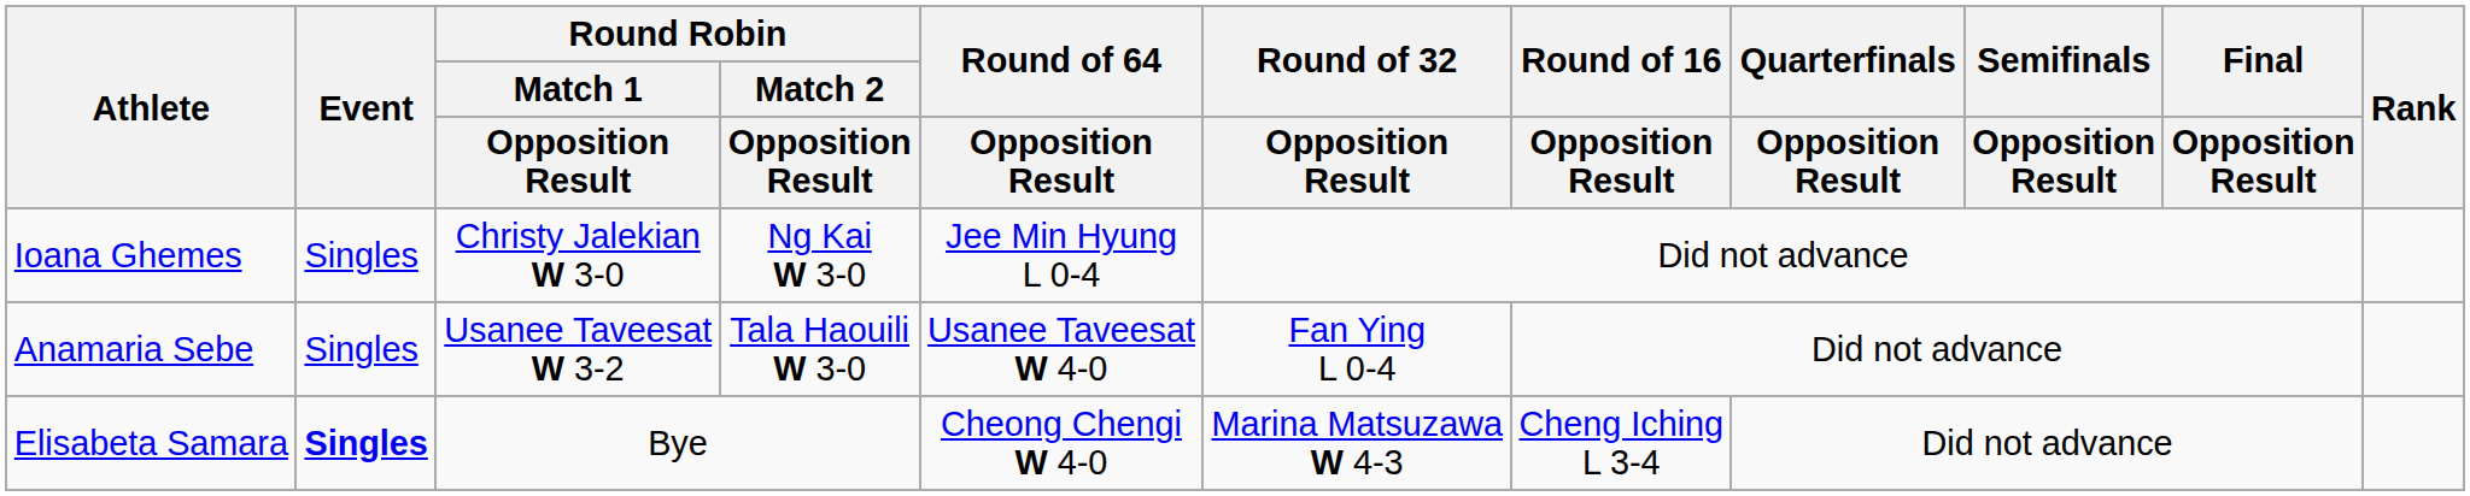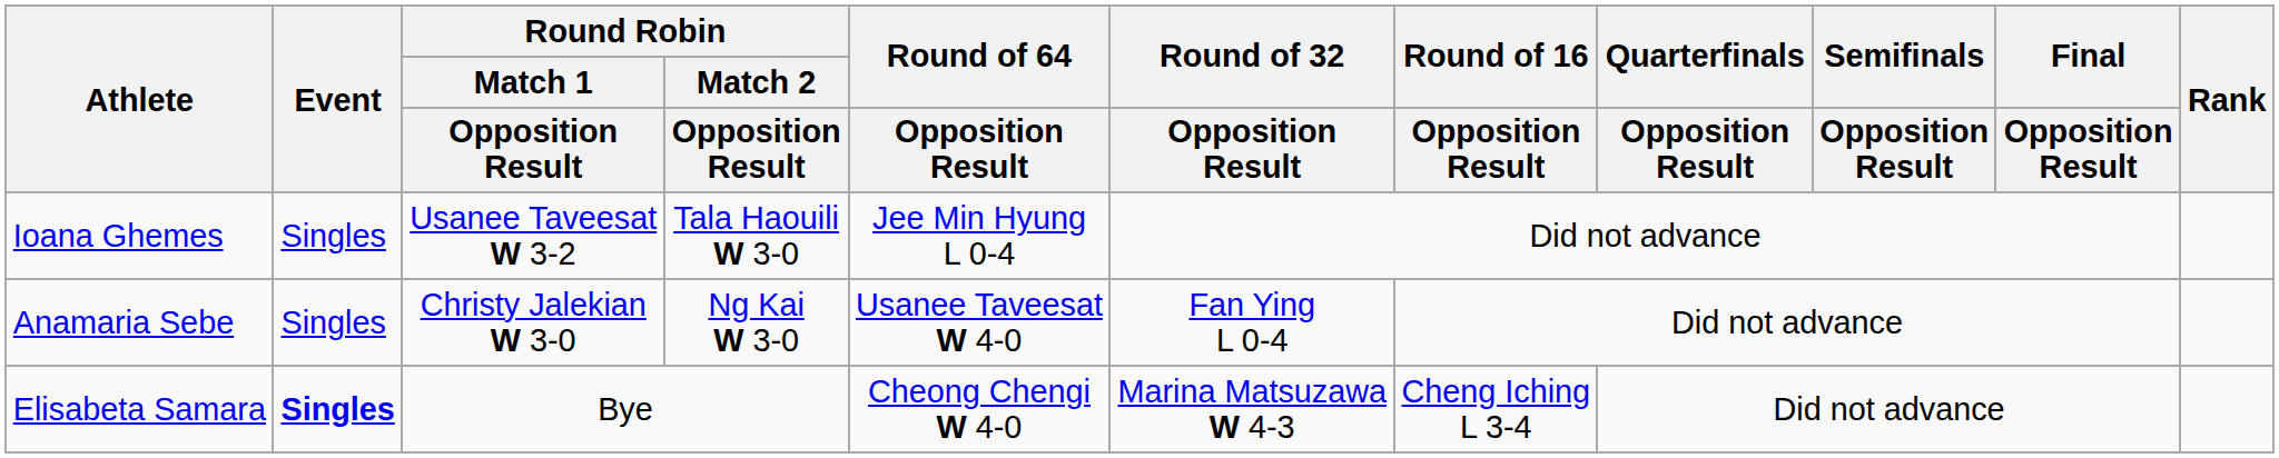Ioana Ghemes | Round Robin / Match 1 / Opposition Result: Christy Jalekian W 3-0 -> Usanee Taveesat W 3-2
Ioana Ghemes | Round Robin / Match 2 / Opposition Result: Ng Kai W 3-0 -> Tala Haouili W 3-0
Anamaria Sebe | Round Robin / Match 1 / Opposition Result: Usanee Taveesat W 3-2 -> Christy Jalekian W 3-0
Anamaria Sebe | Round Robin / Match 2 / Opposition Result: Tala Haouili W 3-0 -> Ng Kai W 3-0
